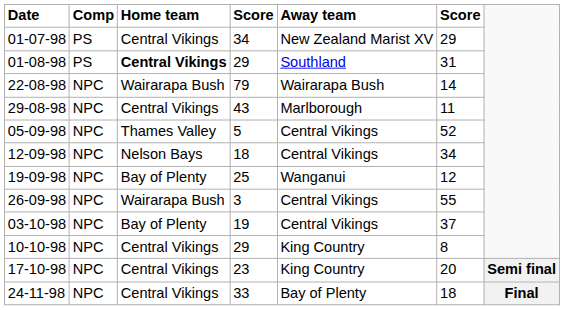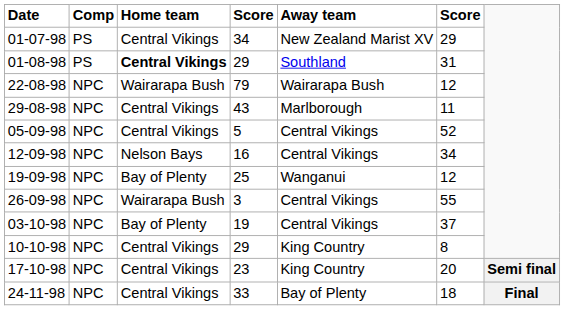22-08-98 | column 6: 14 -> 12
05-09-98 | Home team: Thames Valley -> Central Vikings
12-09-98 | column 4: 18 -> 16
